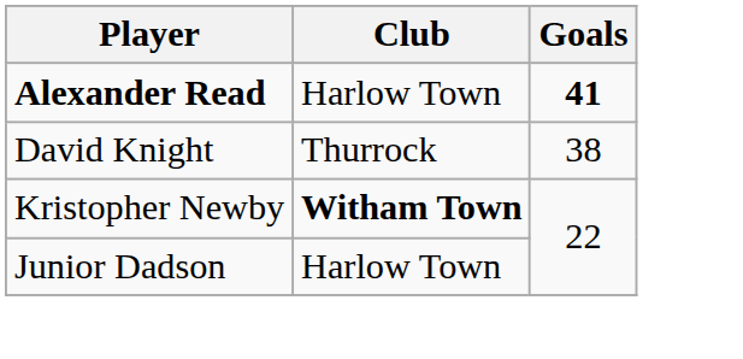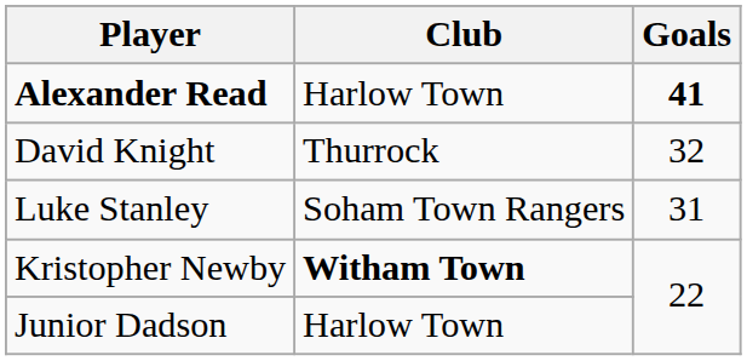David Knight | Goals: 38 -> 32
+ row: Luke Stanley | Soham Town Rangers | 31
